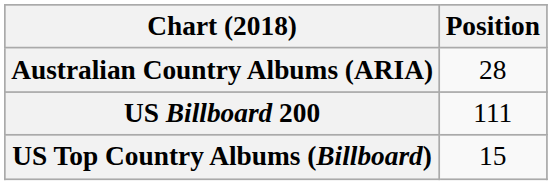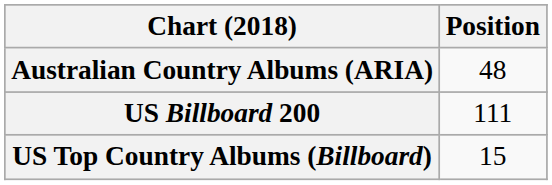Australian Country Albums (ARIA) | Position: 28 -> 48
